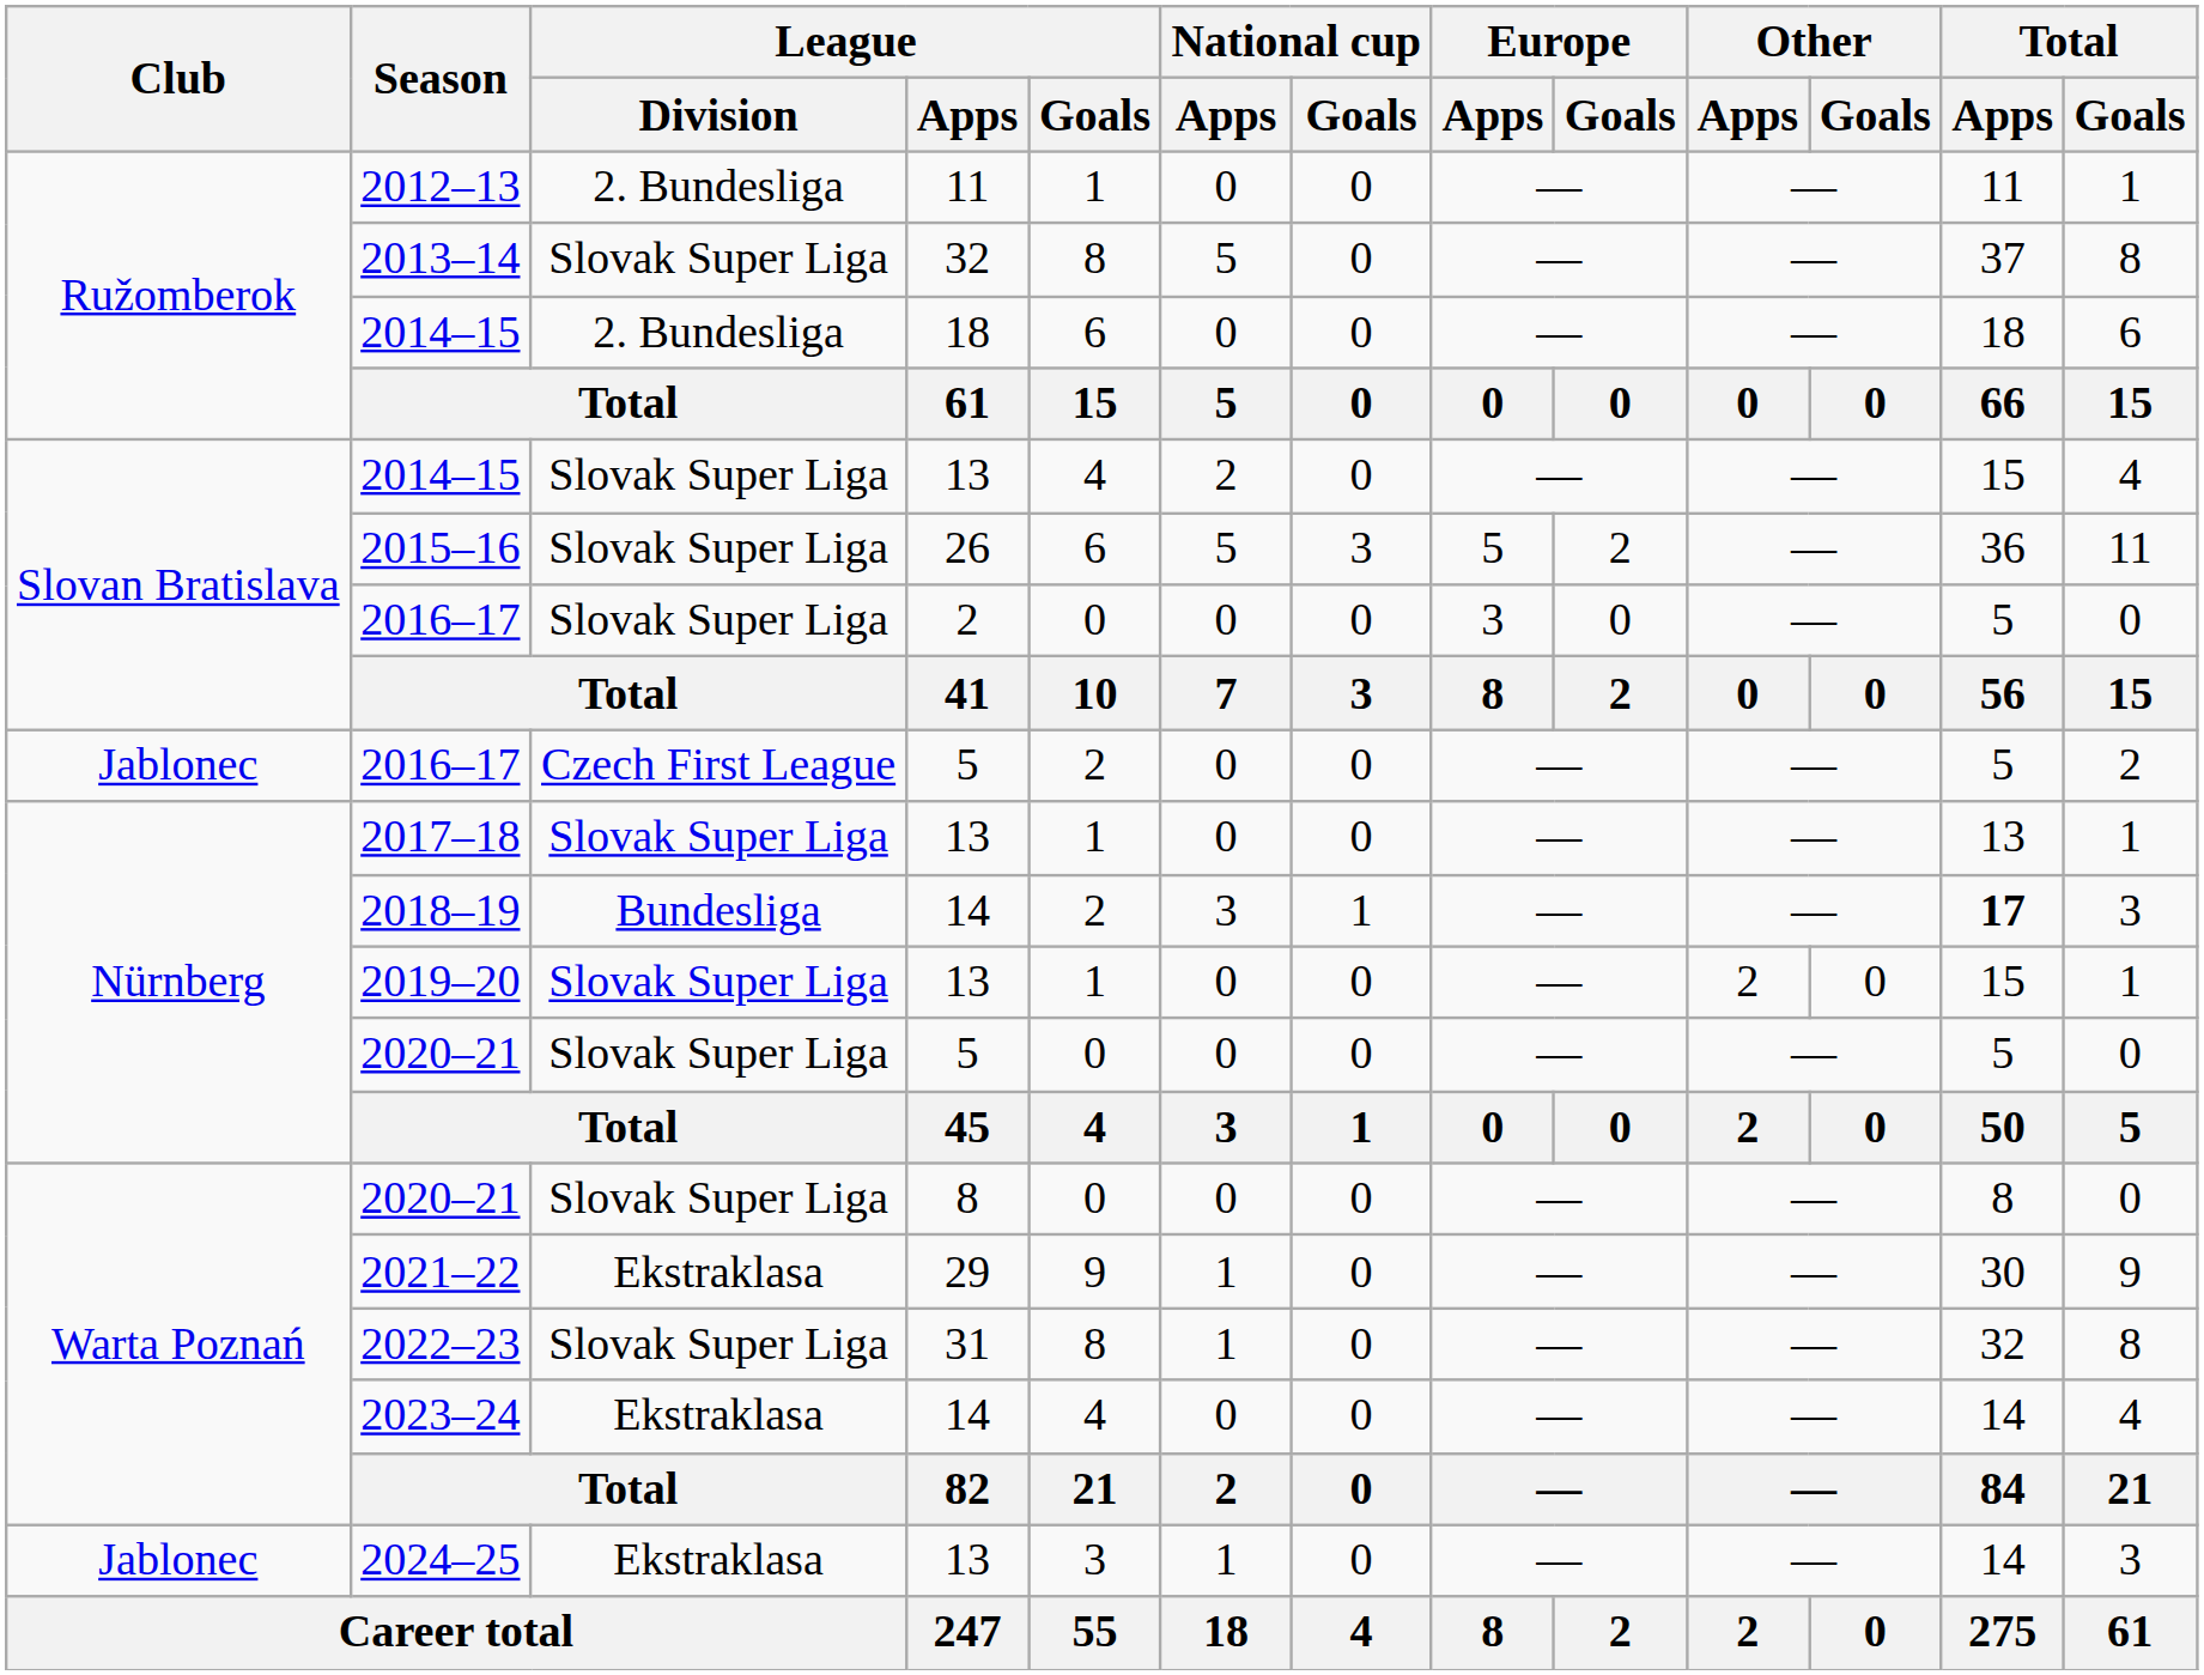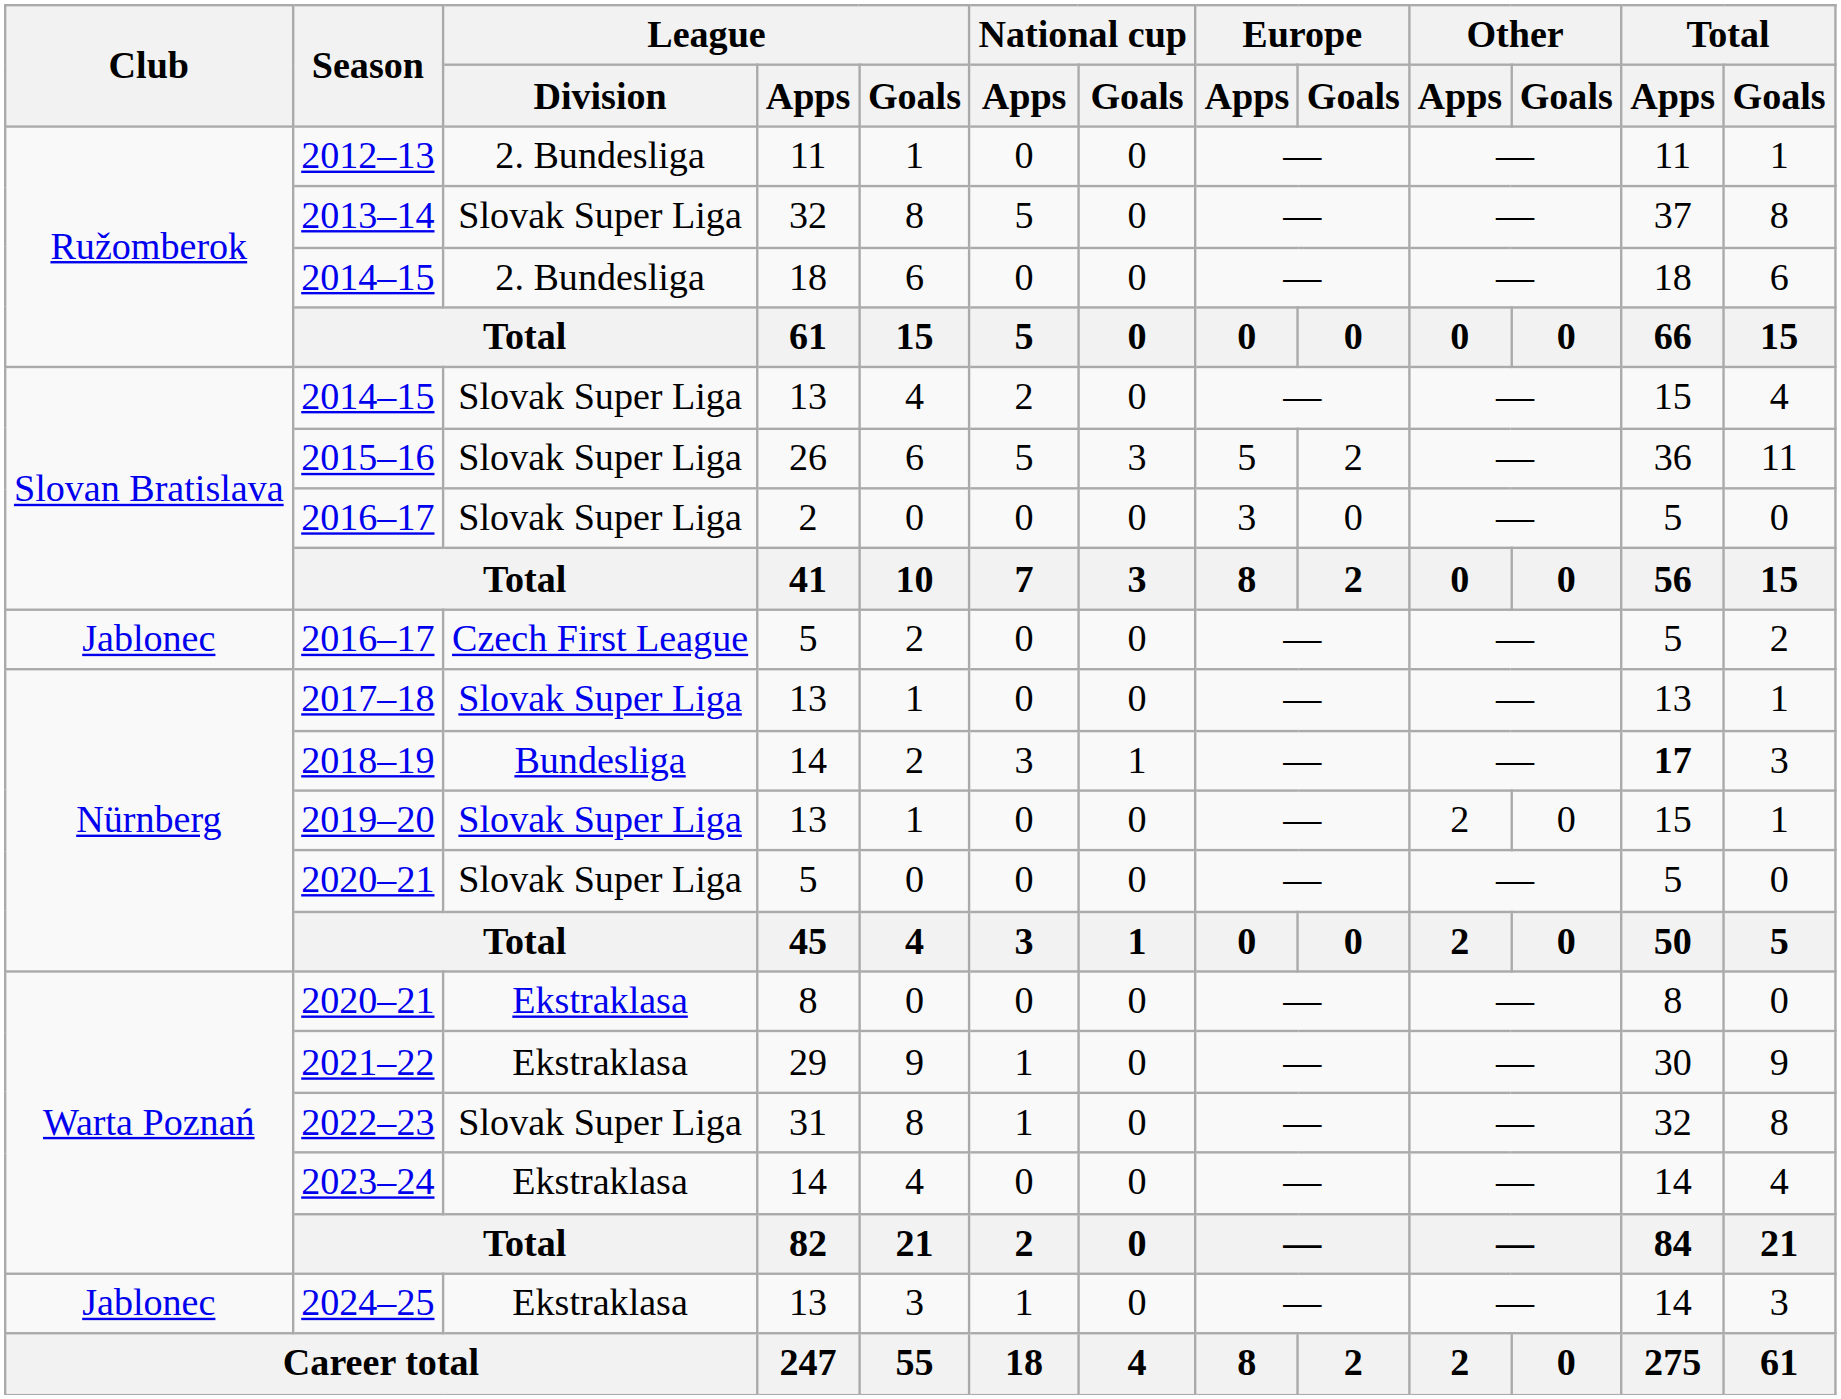2020–21 / 8 | League / Division: Slovak Super Liga -> Ekstraklasa
